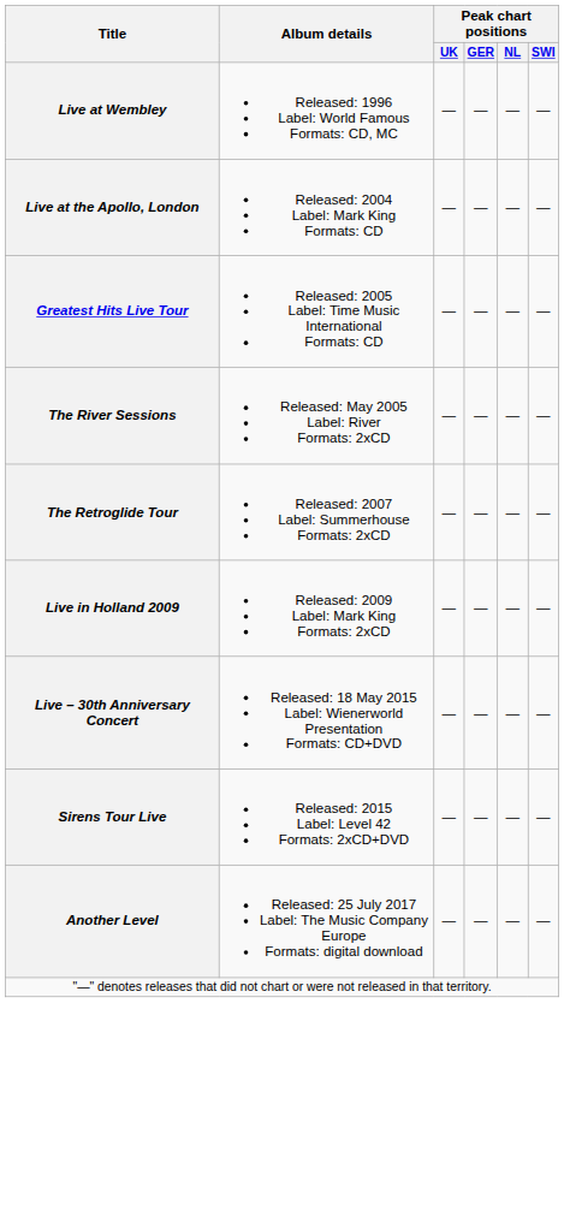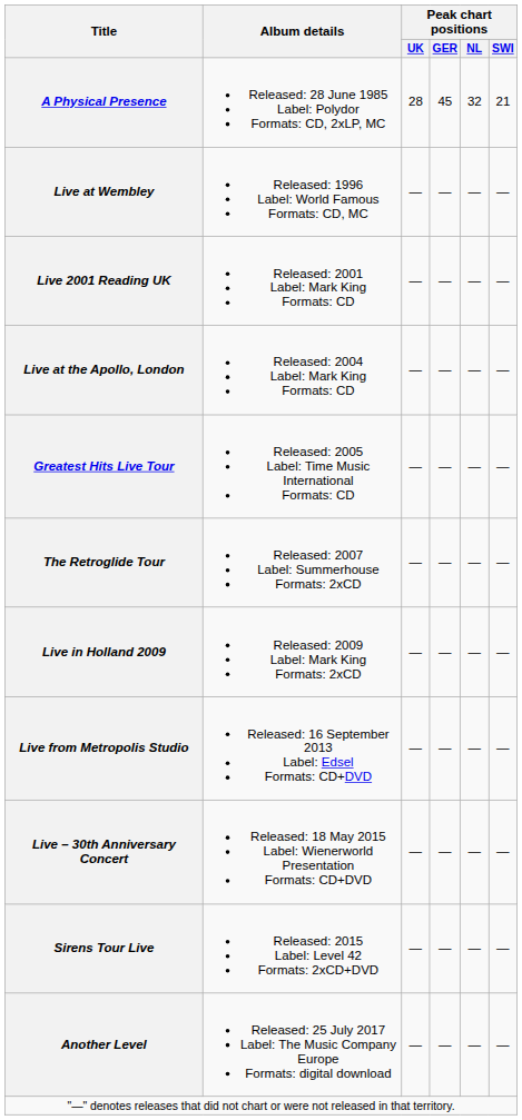+ row: A Physical Presence | Released: 28 June 1985 Label: Polydor Formats: CD, 2xLP, MC | 28 | 45 | 32 | 21
+ row: Live 2001 Reading UK | Released: 2001 Label: Mark King Formats: CD | — | — | — | —
- row: The River Sessions | Released: May 2005 Label: River Formats: 2xCD | — | — | — | —
+ row: Live from Metropolis Studio | Released: 16 September 2013 Label: Edsel Formats: CD+DVD | — | — | — | —
